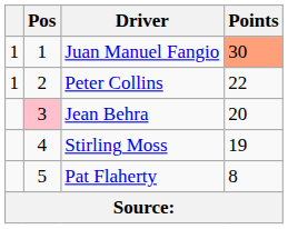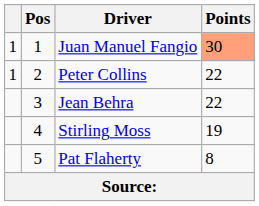Jean Behra | Pos: pink background -> no background
Jean Behra | Points: 20 -> 22
